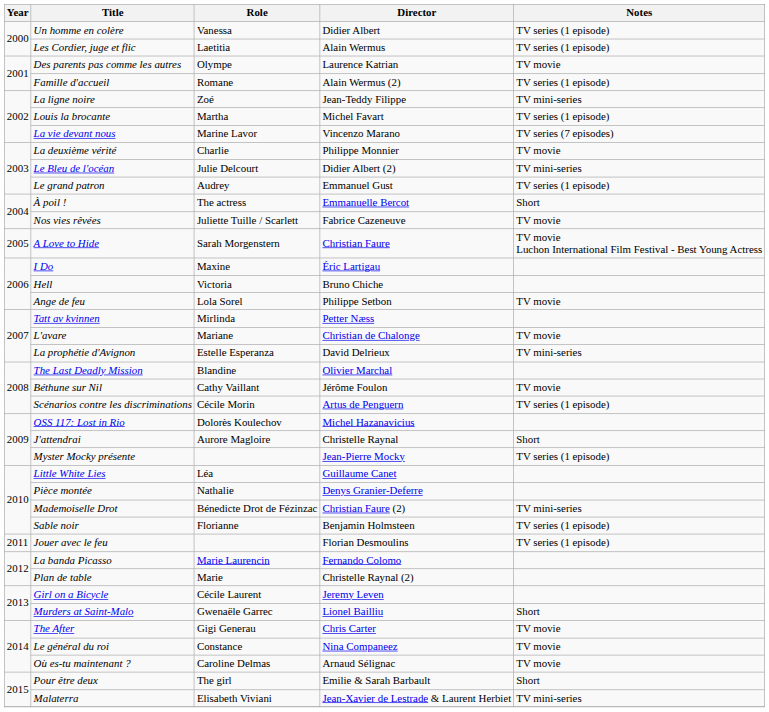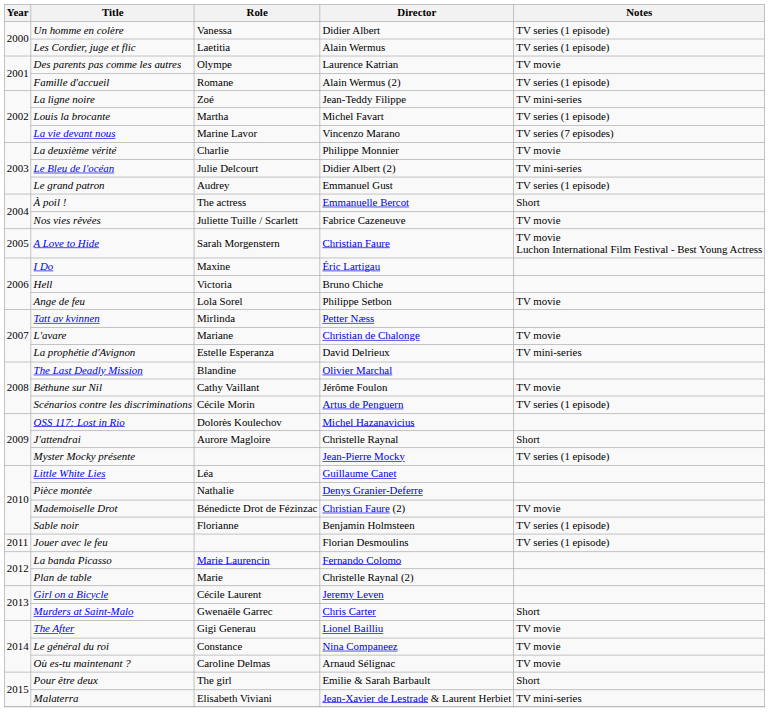Mademoiselle Drot | Notes: TV mini-series -> TV movie
Murders at Saint-Malo | Director: Lionel Bailliu -> Chris Carter
The After | Director: Chris Carter -> Lionel Bailliu
